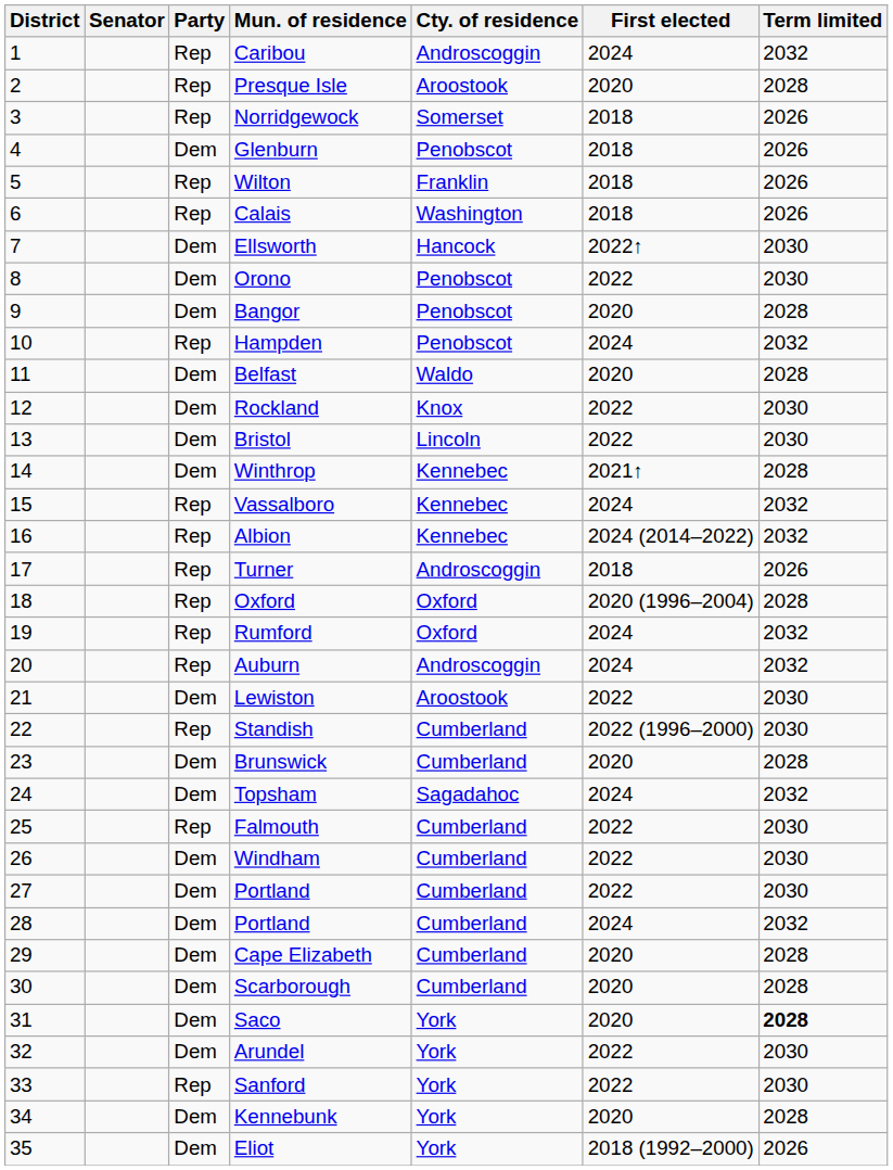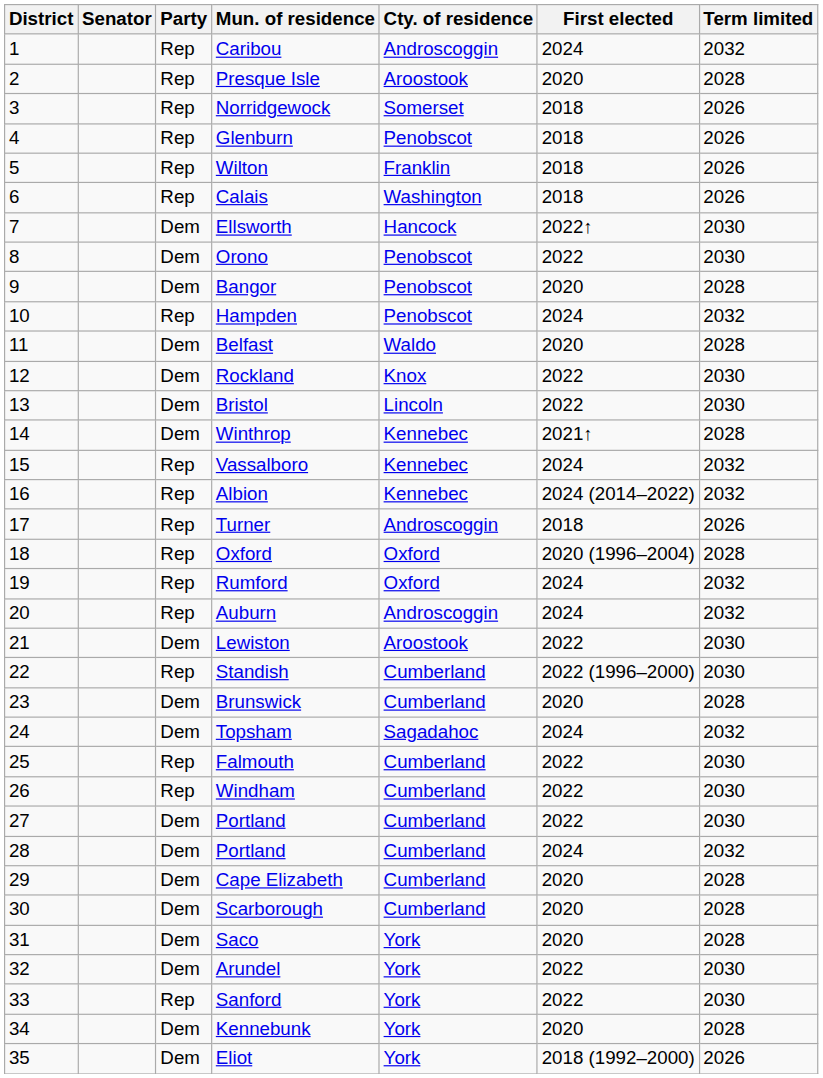Glenburn | Party: Dem -> Rep
Windham | Party: Dem -> Rep
Saco | Term limited: bold -> normal
